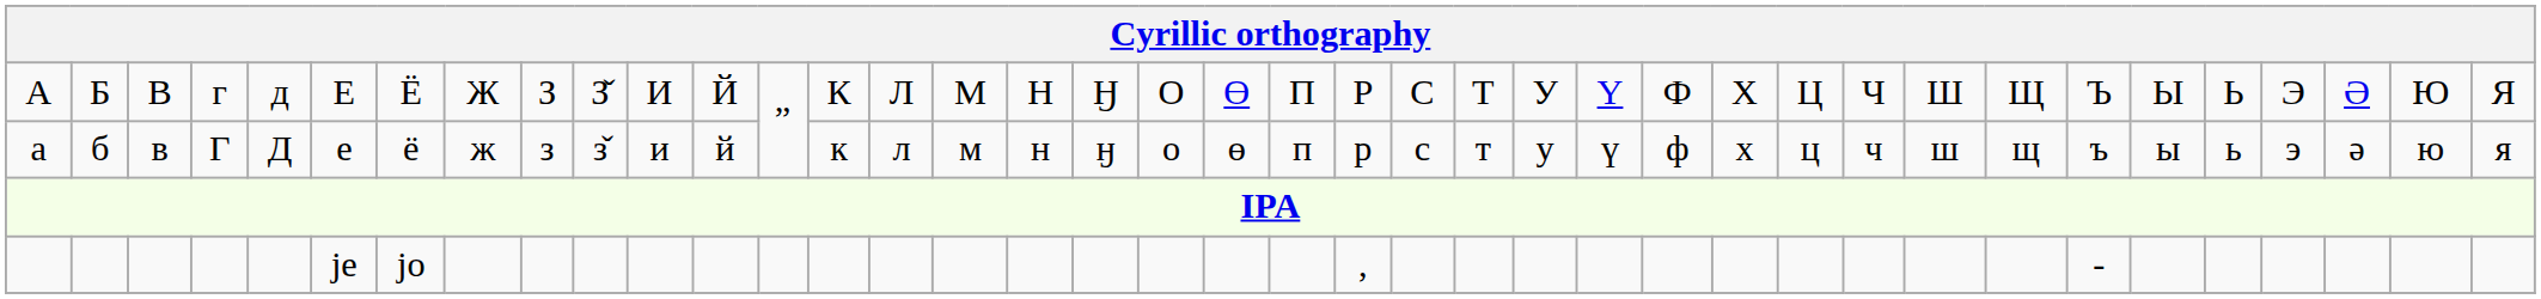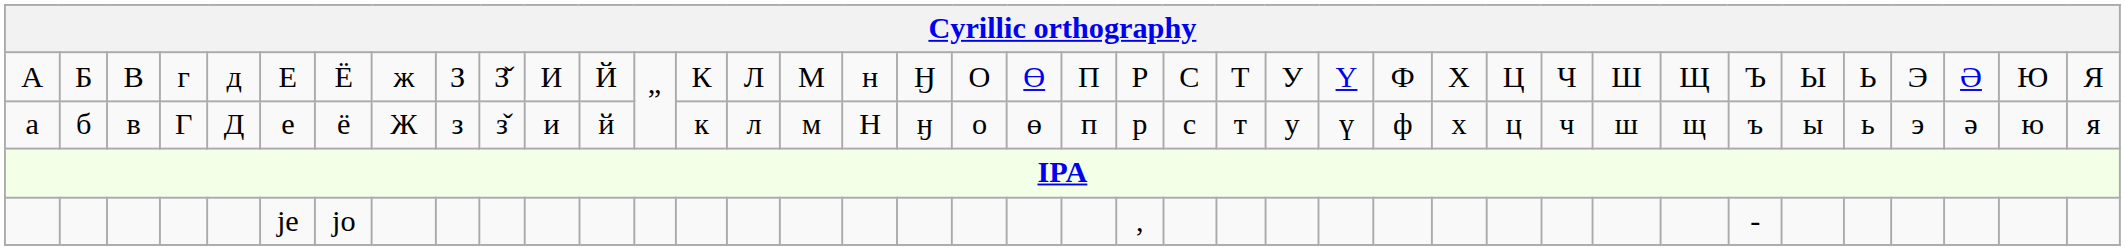А | column 8: Ж -> ж
А | column 17: Н -> н
а | column 8: ж -> Ж
а | column 17: н -> Н
